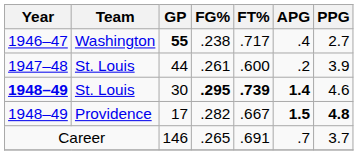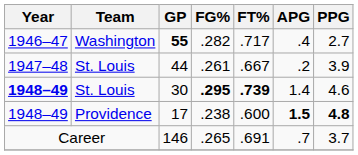55 | FG%: .238 -> .282
44 | FT%: .600 -> .667
30 | APG: bold -> normal
17 | FG%: .282 -> .238
17 | FT%: .667 -> .600
